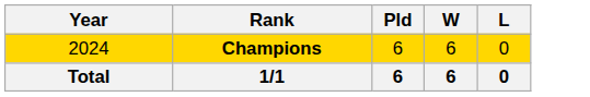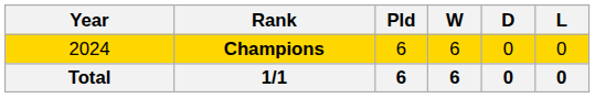+ column: D | 0 | 0
